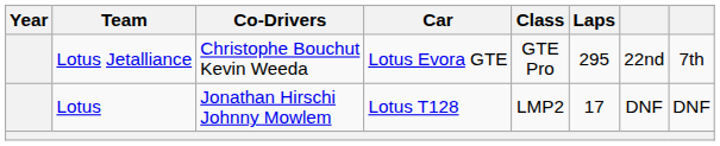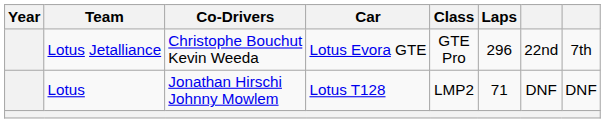Lotus Jetalliance | Laps: 295 -> 296
Lotus | Laps: 17 -> 71
